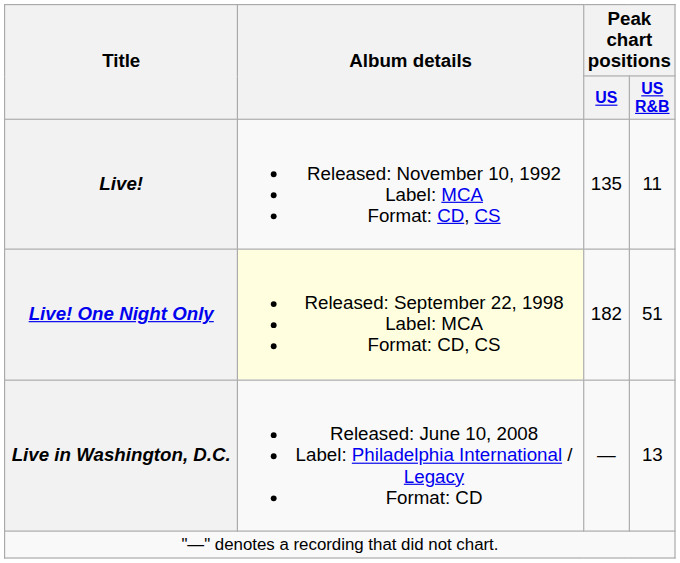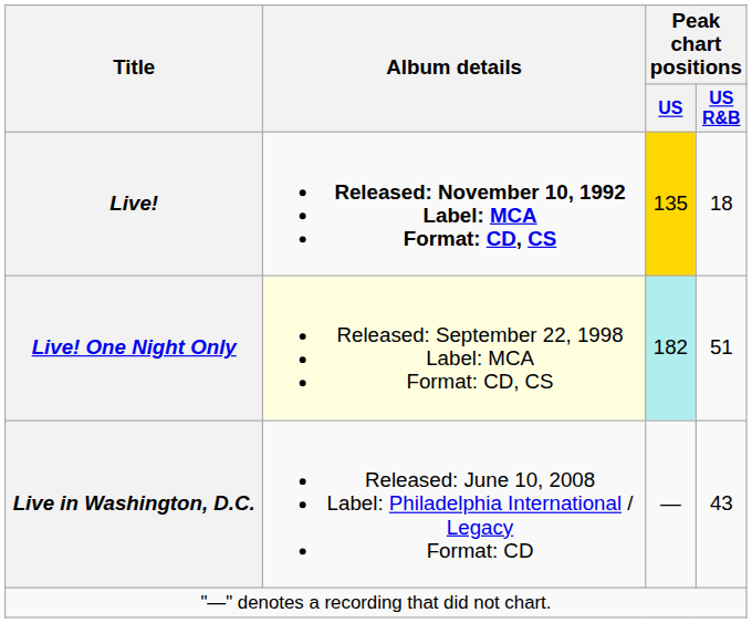Live! | Album details: normal -> bold
Live! | Peak chart positions / US: no background -> gold background
Live! | Peak chart positions / US R&B: 11 -> 18
Live! One Night Only | Peak chart positions / US: no background -> paleturquoise background
Live in Washington, D.C. | Peak chart positions / US R&B: 13 -> 43
